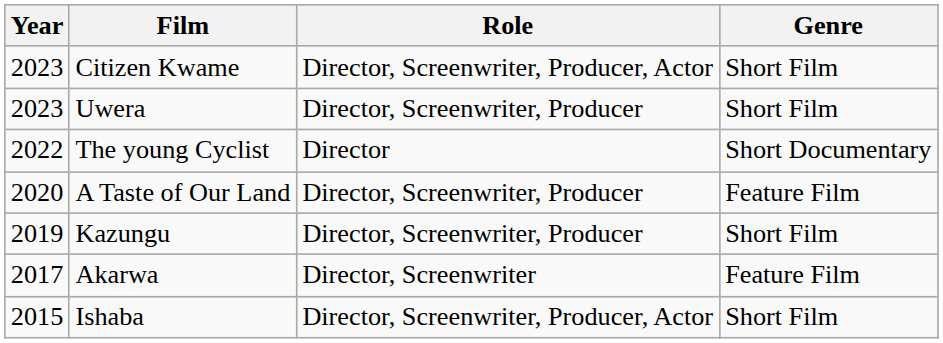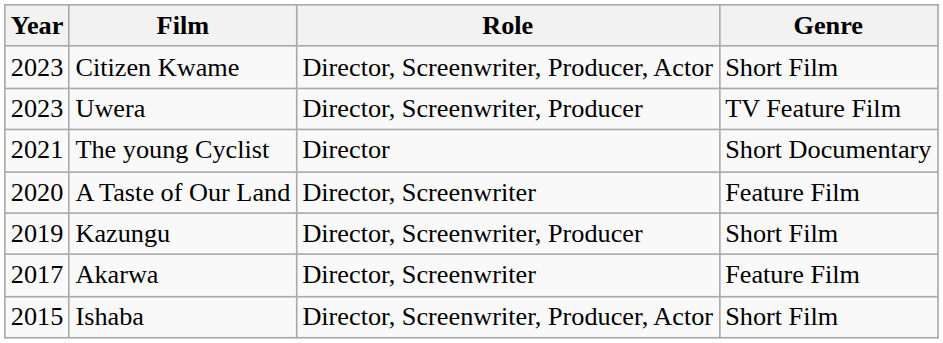Uwera | Genre: Short Film -> TV Feature Film
The young Cyclist | Year: 2022 -> 2021
A Taste of Our Land | Role: Director, Screenwriter, Producer -> Director, Screenwriter
